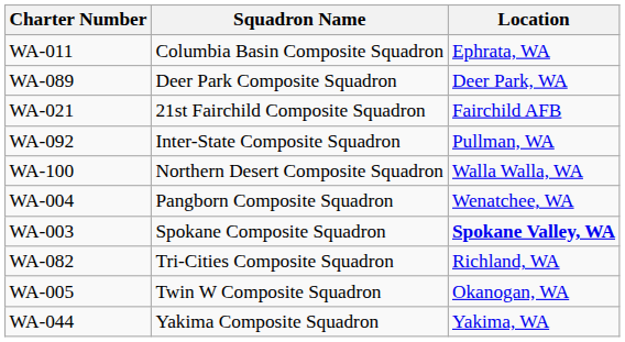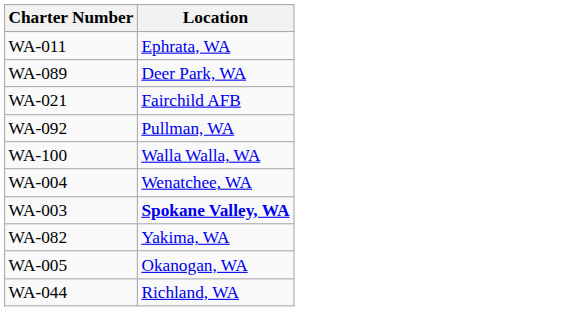- column: Squadron Name | Columbia Basin Composite Squadron | Deer Park Composite Squadron | 21st Fairchild Composite Squadron | Inter-State Composite Squadron | Northern Desert Composite Squadron | Pangborn Composite Squadron | Spokane Composite Squadron | Tri-Cities Composite Squadron | Twin W Composite Squadron | Yakima Composite Squadron
WA-082 | Location: Richland, WA -> Yakima, WA
WA-044 | Location: Yakima, WA -> Richland, WA
